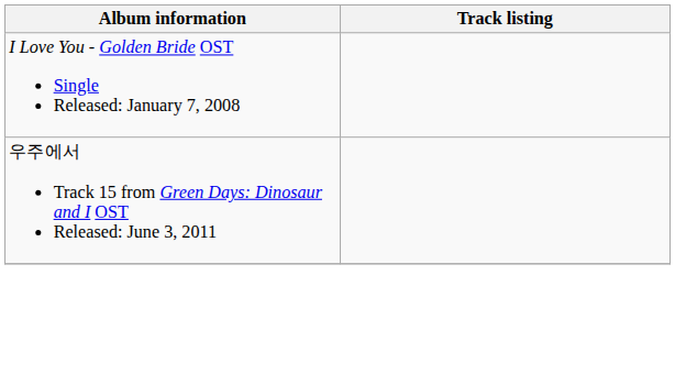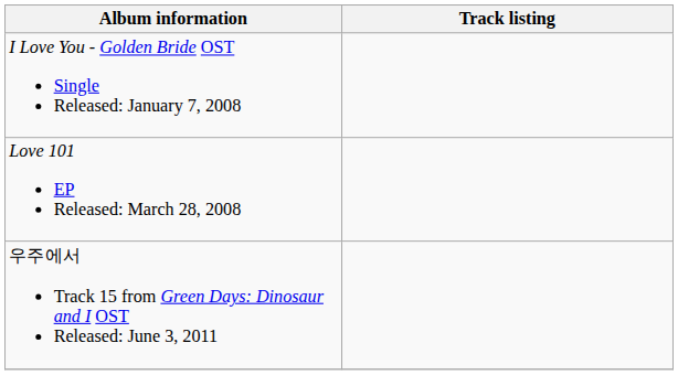+ row: Love 101 EP Released: March 28, 2008
